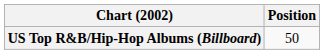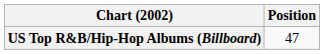US Top R&B/Hip-Hop Albums (Billboard) | Position: 50 -> 47
